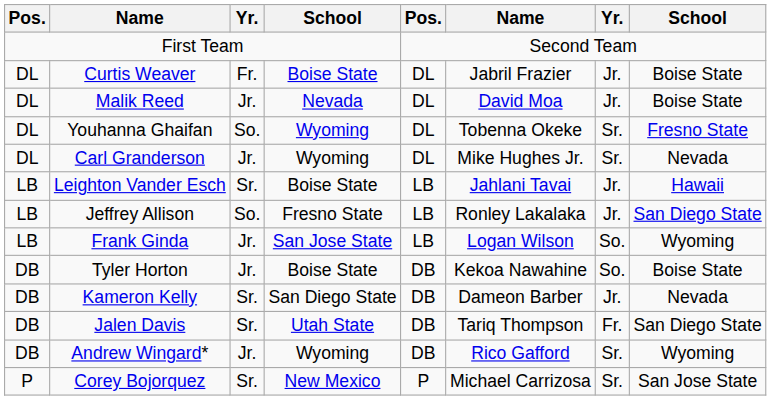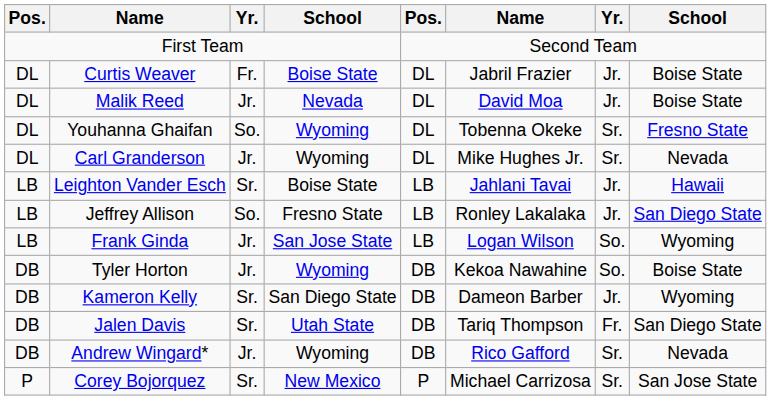Tyler Horton | column 4: Boise State -> Wyoming
Kameron Kelly | column 8: Nevada -> Wyoming
Andrew Wingard* | column 8: Wyoming -> Nevada
